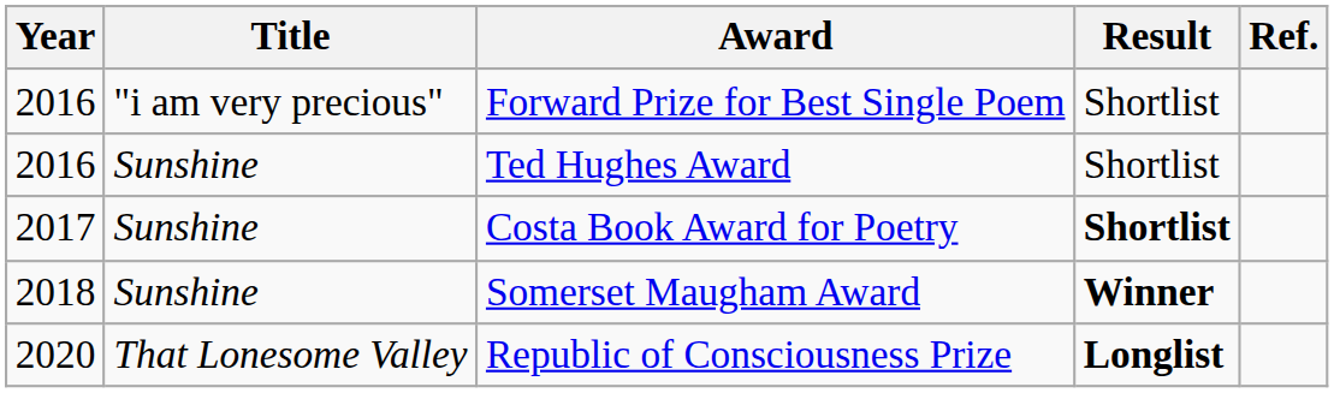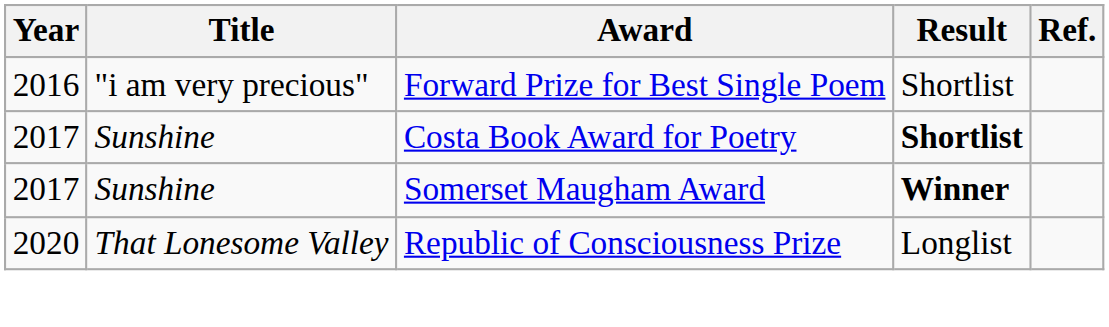- row: 2016 | Sunshine | Ted Hughes Award | Shortlist
Somerset Maugham Award | Year: 2018 -> 2017
Republic of Consciousness Prize | Result: bold -> normal
